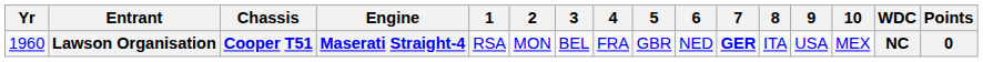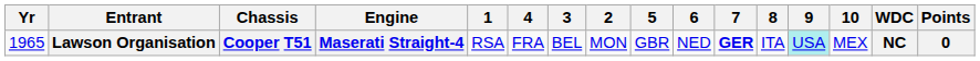columns swapped: 2 <-> 4
Lawson Organisation | Yr: 1960 -> 1965
Lawson Organisation | 9: no background -> paleturquoise background
